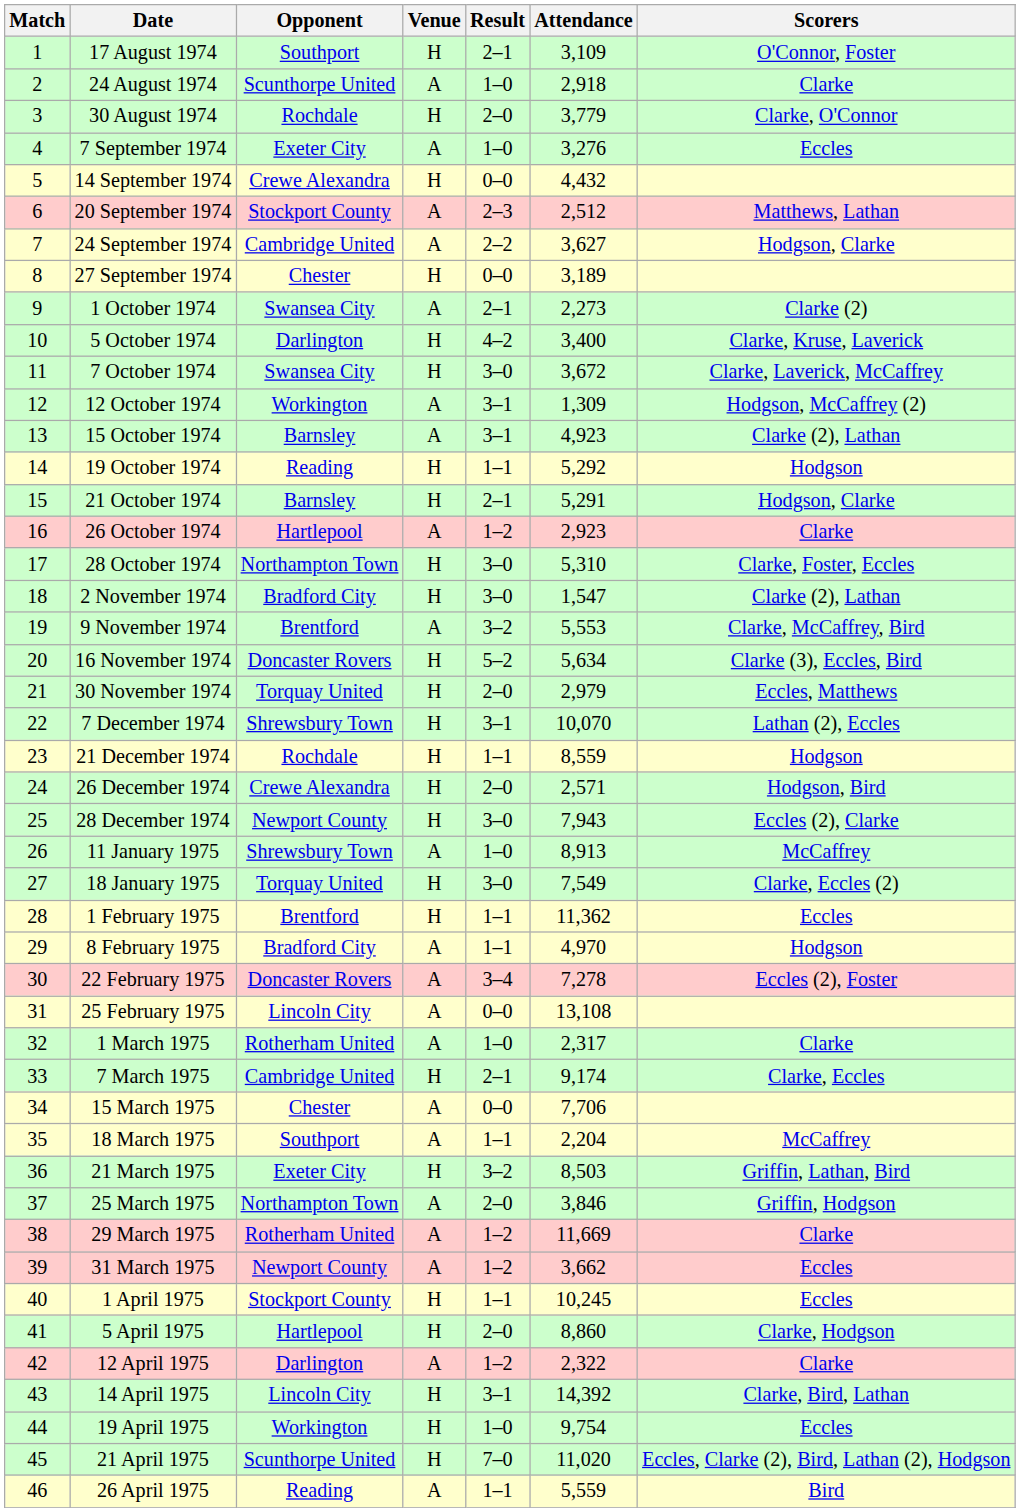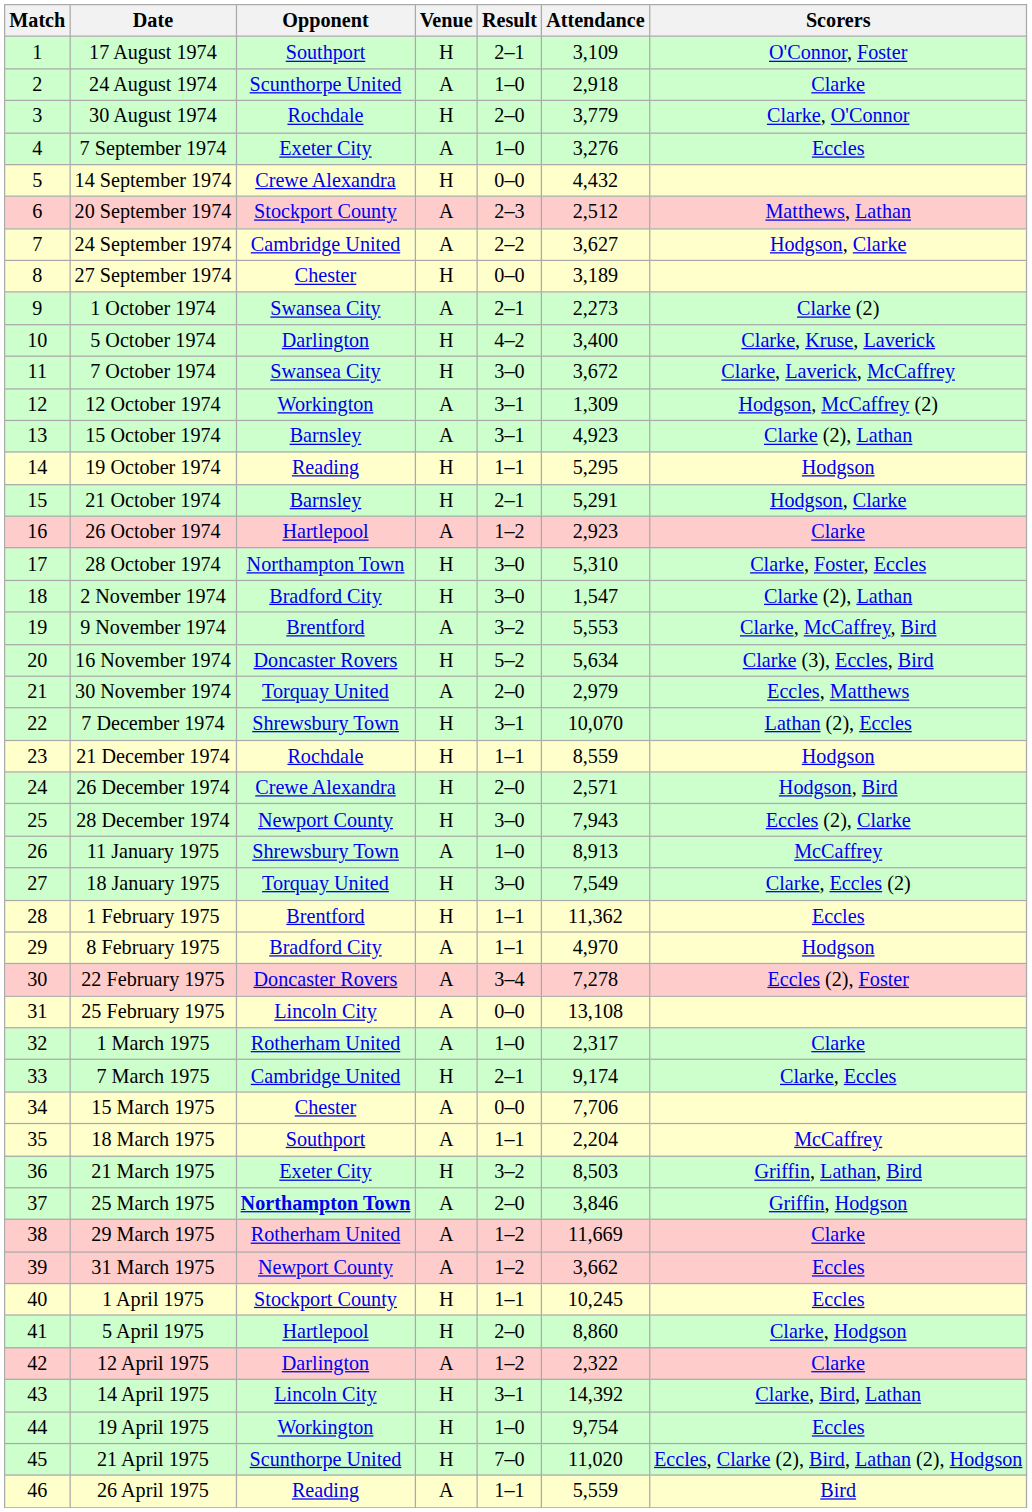19 October 1974 | Attendance: 5,292 -> 5,295
30 November 1974 | Venue: H -> A
25 March 1975 | Opponent: normal -> bold
